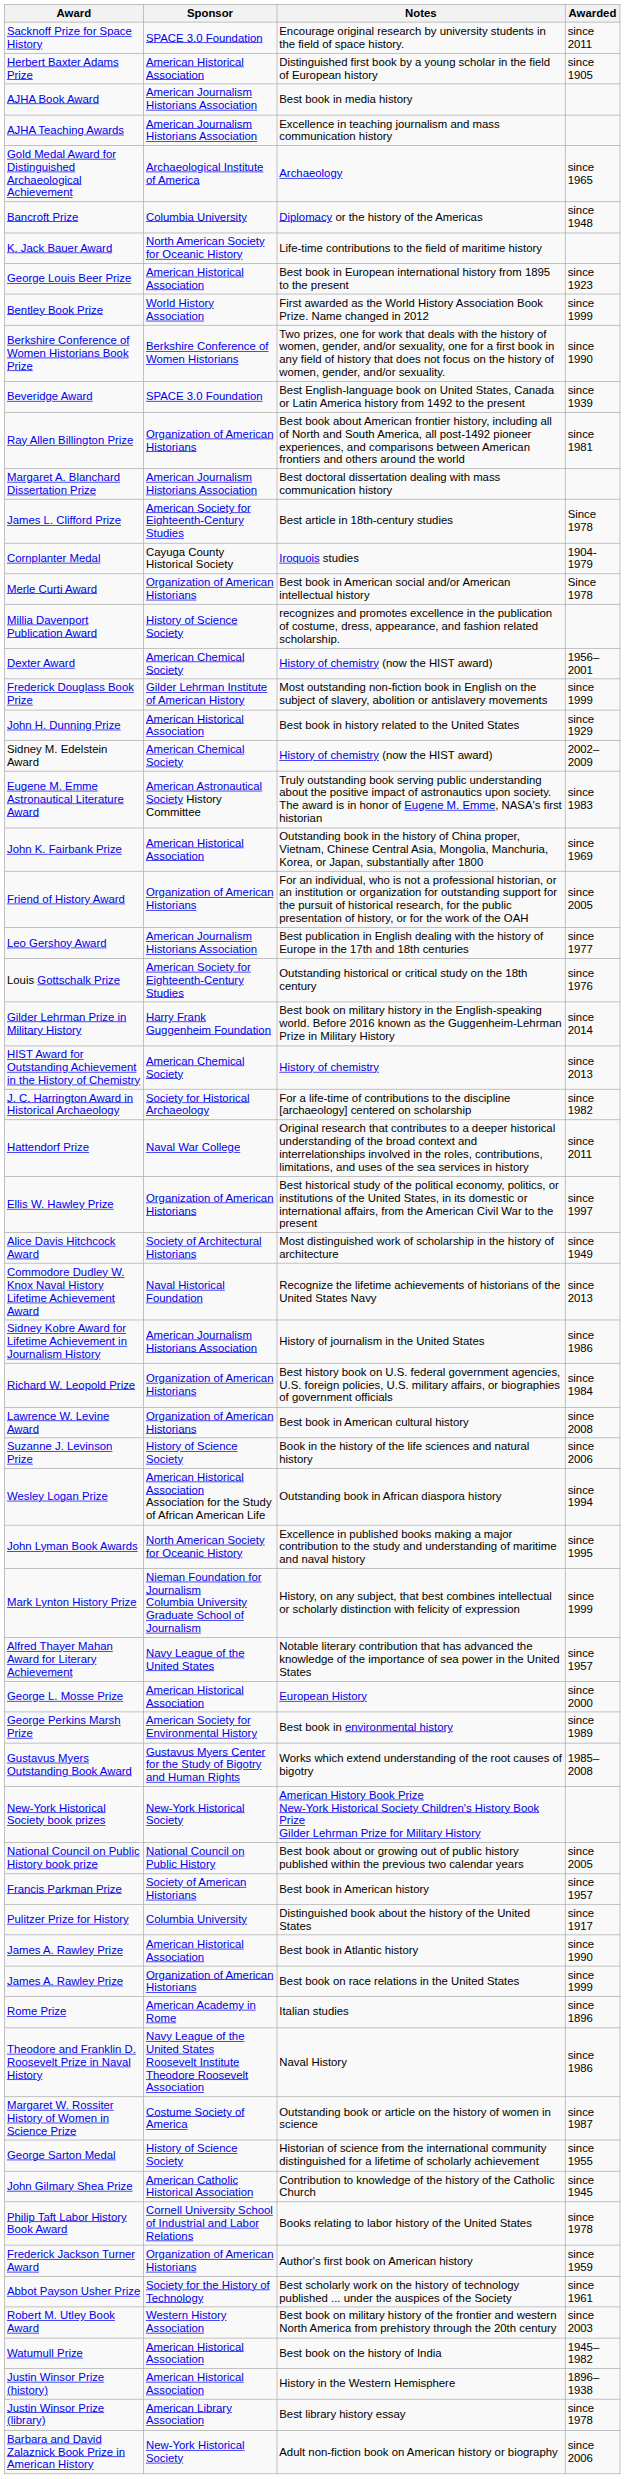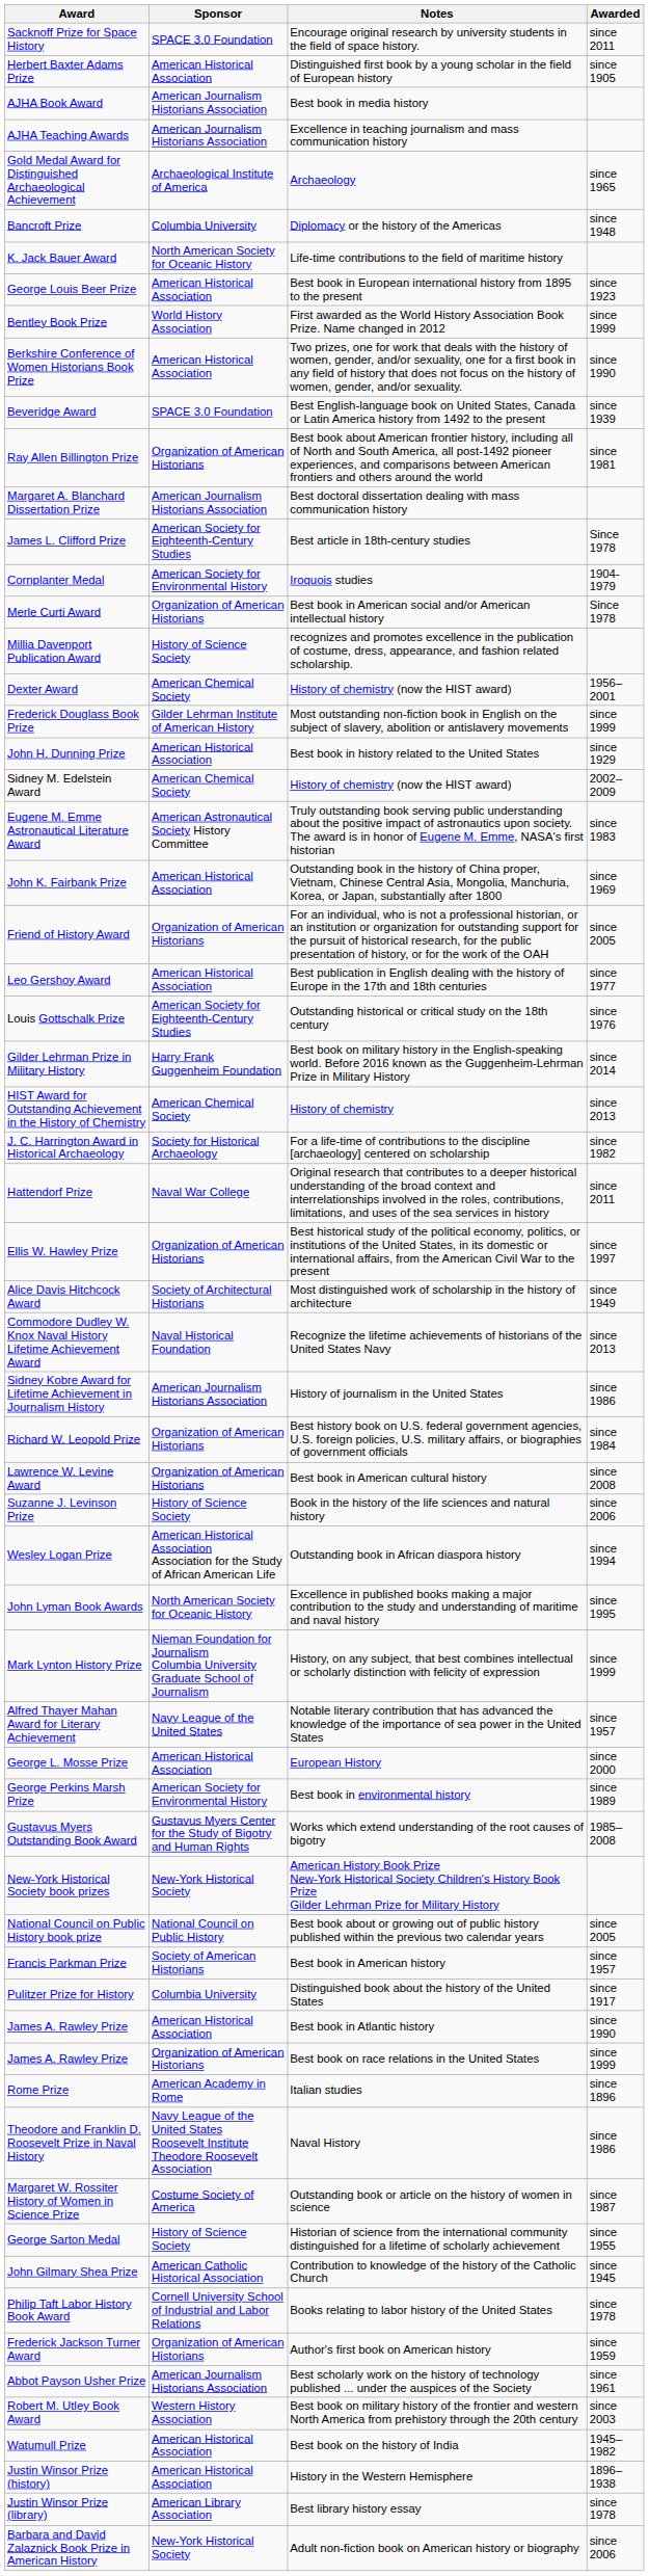Berkshire Conference of Women Historians Book Prize | Sponsor: Berkshire Conference of Women Historians -> American Historical Association
Cornplanter Medal | Sponsor: Cayuga County Historical Society -> American Society for Environmental History
Leo Gershoy Award | Sponsor: American Journalism Historians Association -> American Historical Association
Abbot Payson Usher Prize | Sponsor: Society for the History of Technology -> American Journalism Historians Association
